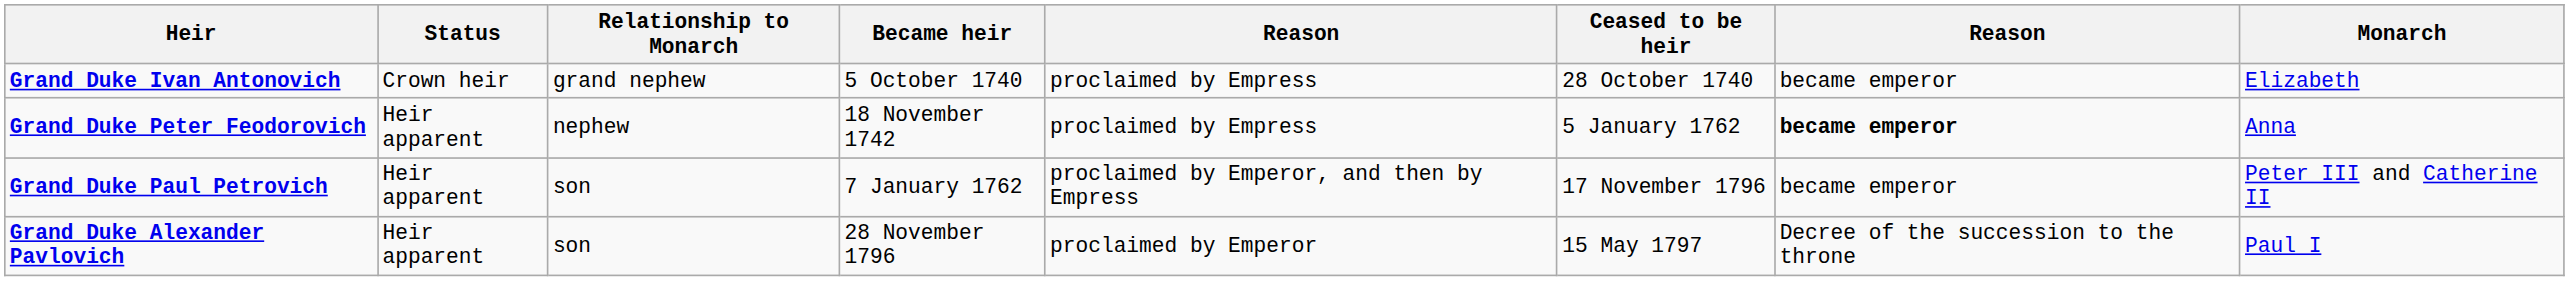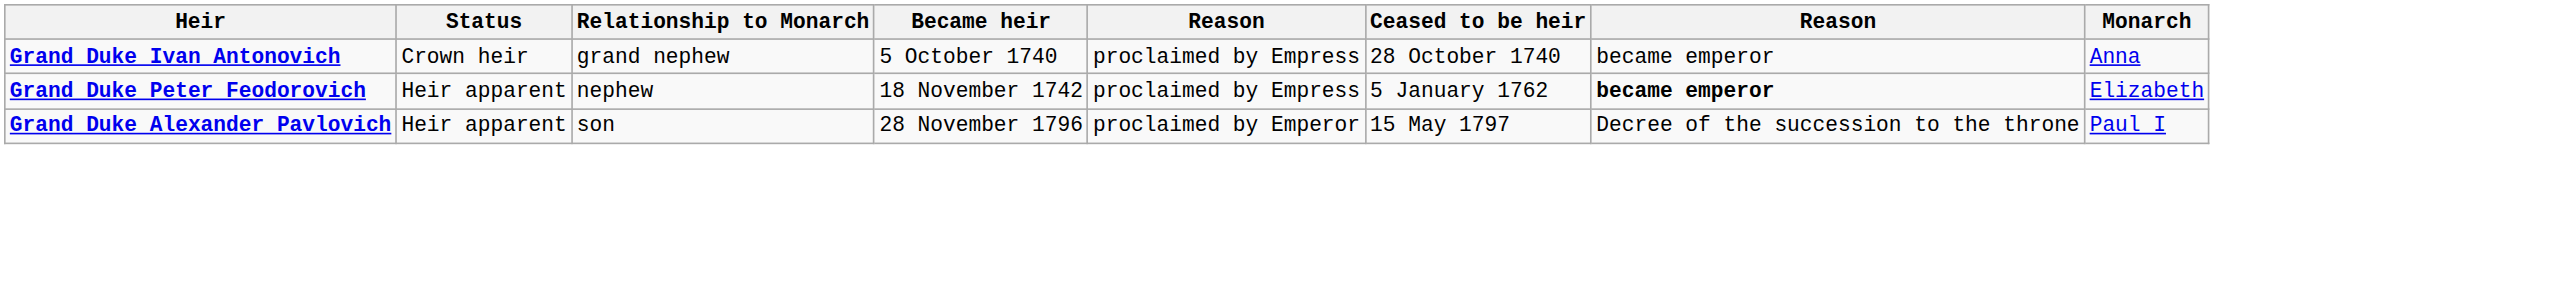Grand Duke Ivan Antonovich | Monarch: Elizabeth -> Anna
Grand Duke Peter Feodorovich | Monarch: Anna -> Elizabeth
- row: Grand Duke Paul Petrovich | Heir apparent | son | 7 January 1762 | proclaimed by Emperor, and then by Empress | 17 November 1796 | became emperor | Peter III and Catherine II
